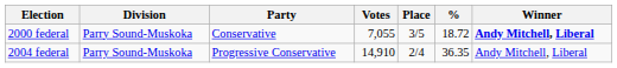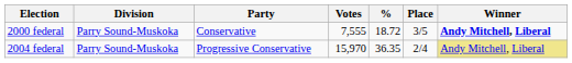columns swapped: % <-> Place
2000 federal | Votes: 7,055 -> 7,555
2004 federal | Votes: 14,910 -> 15,970
2004 federal | Winner: no background -> khaki background
